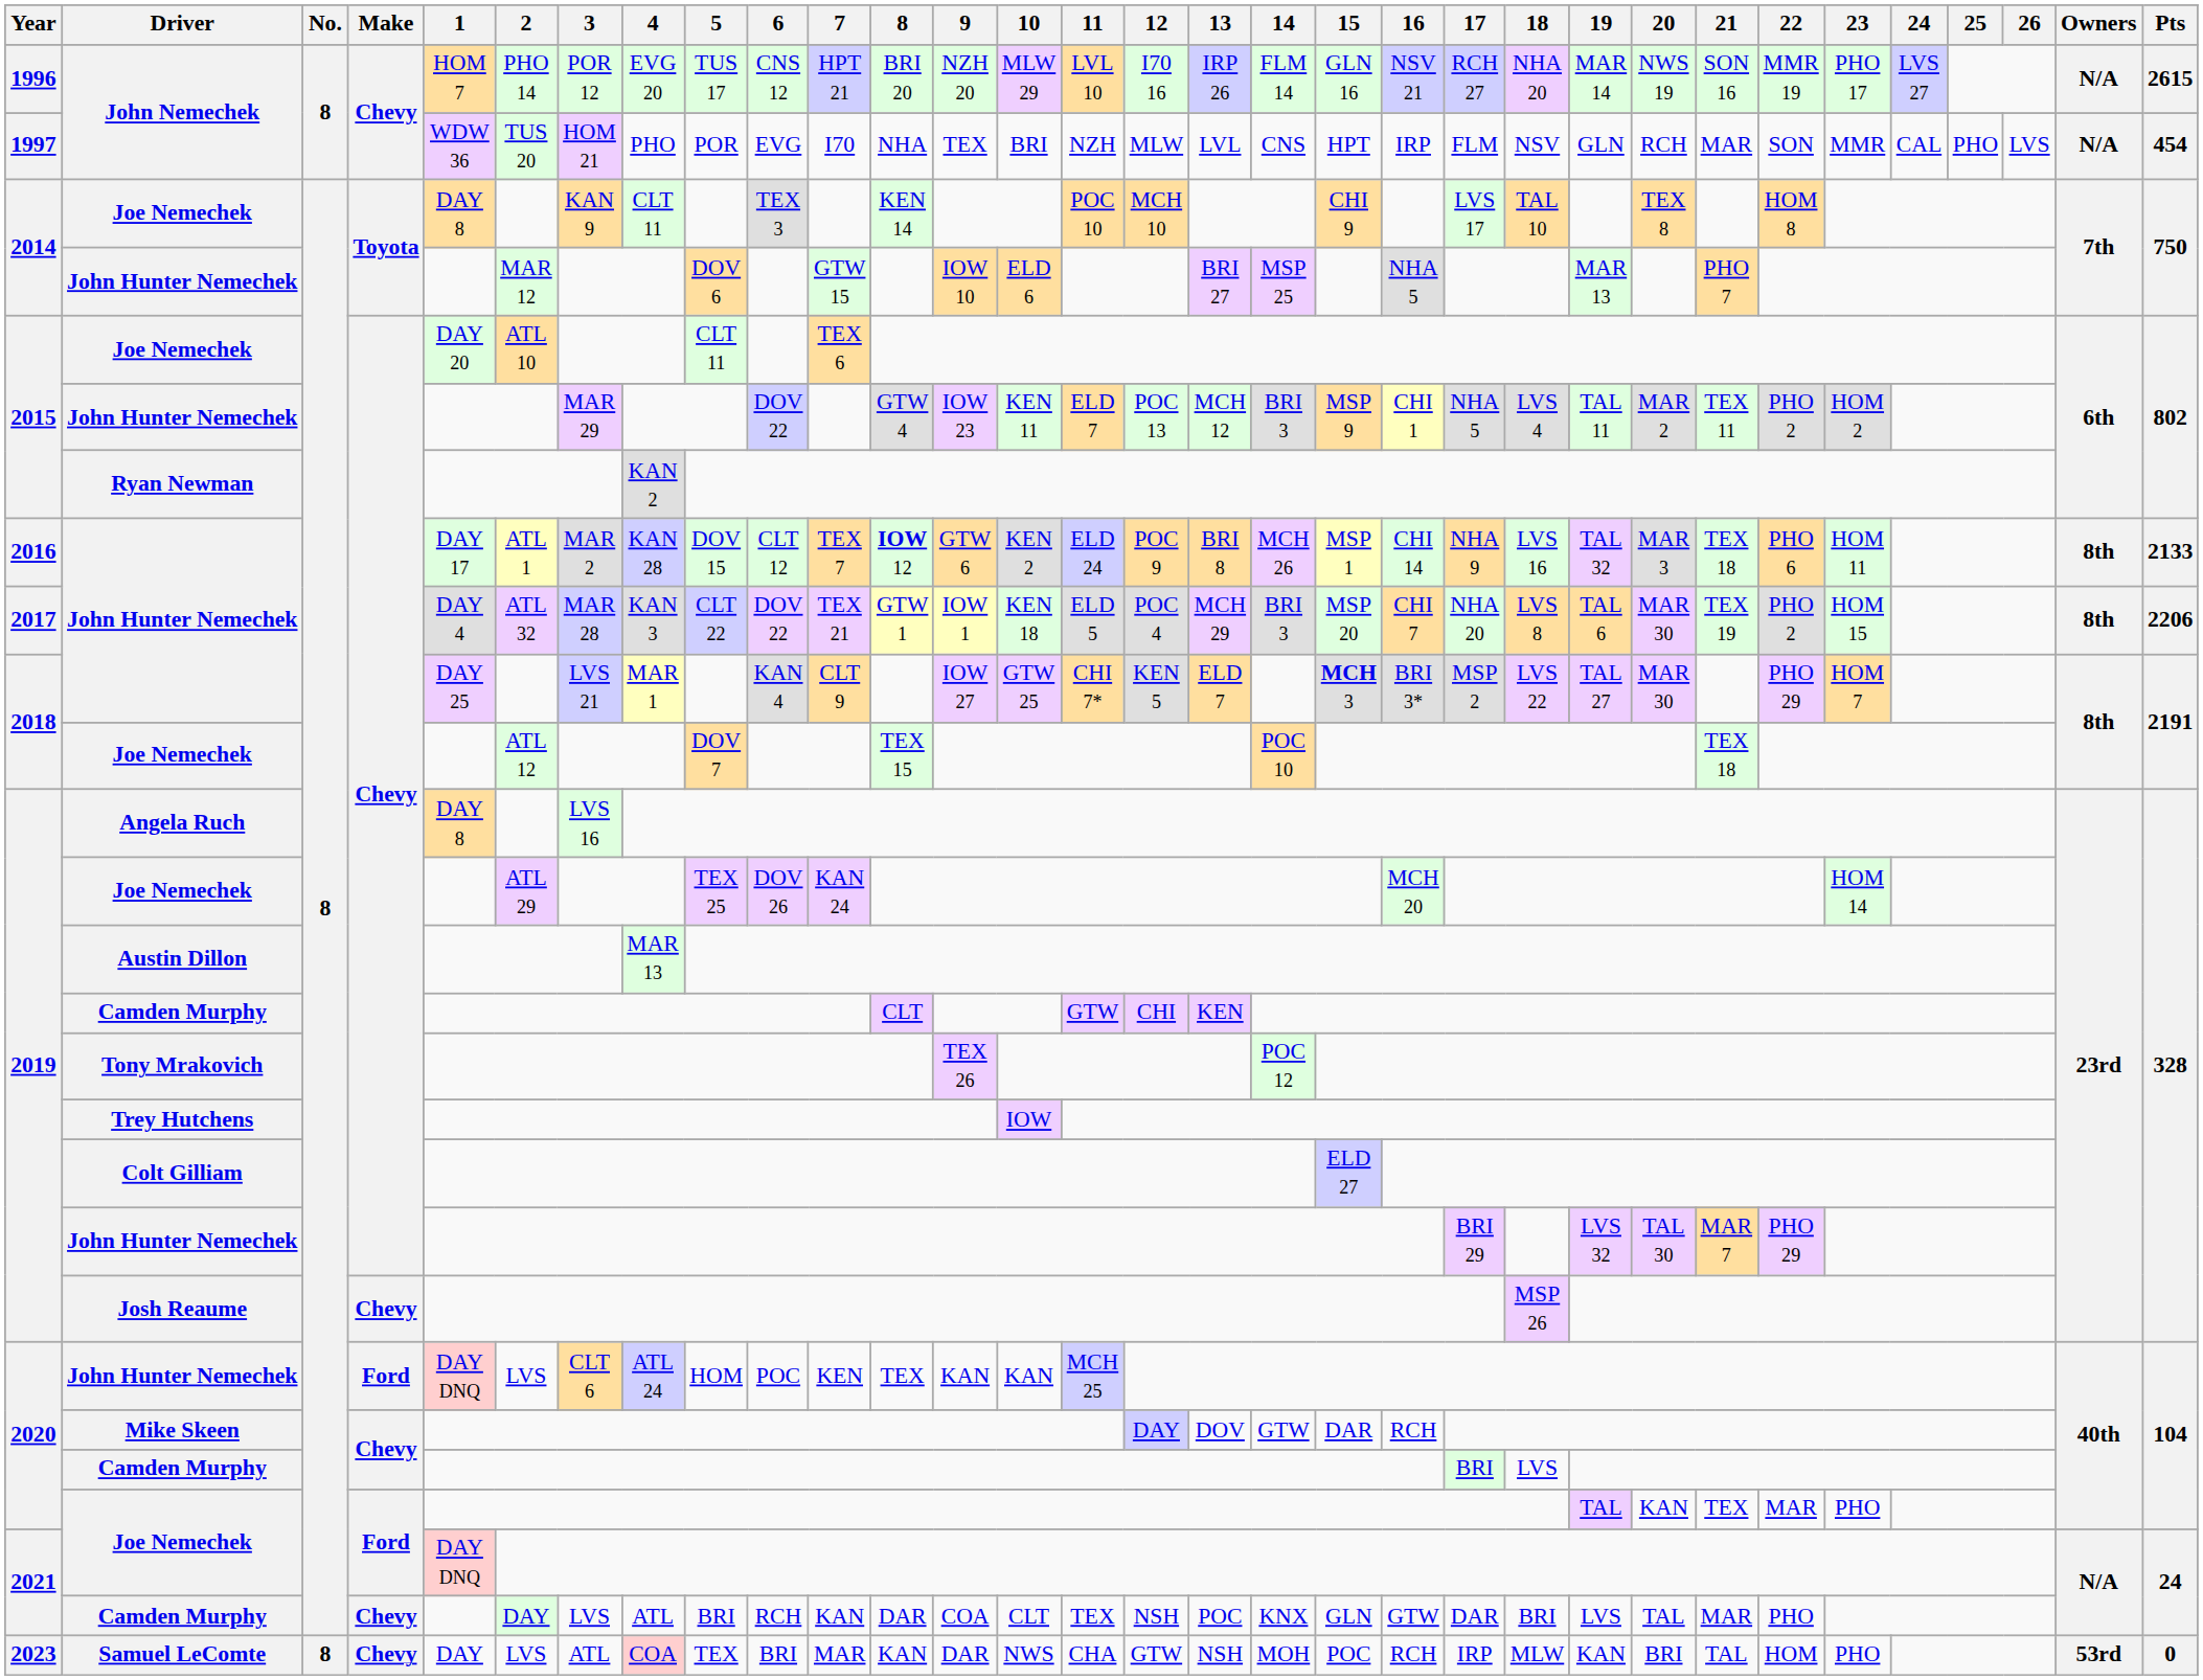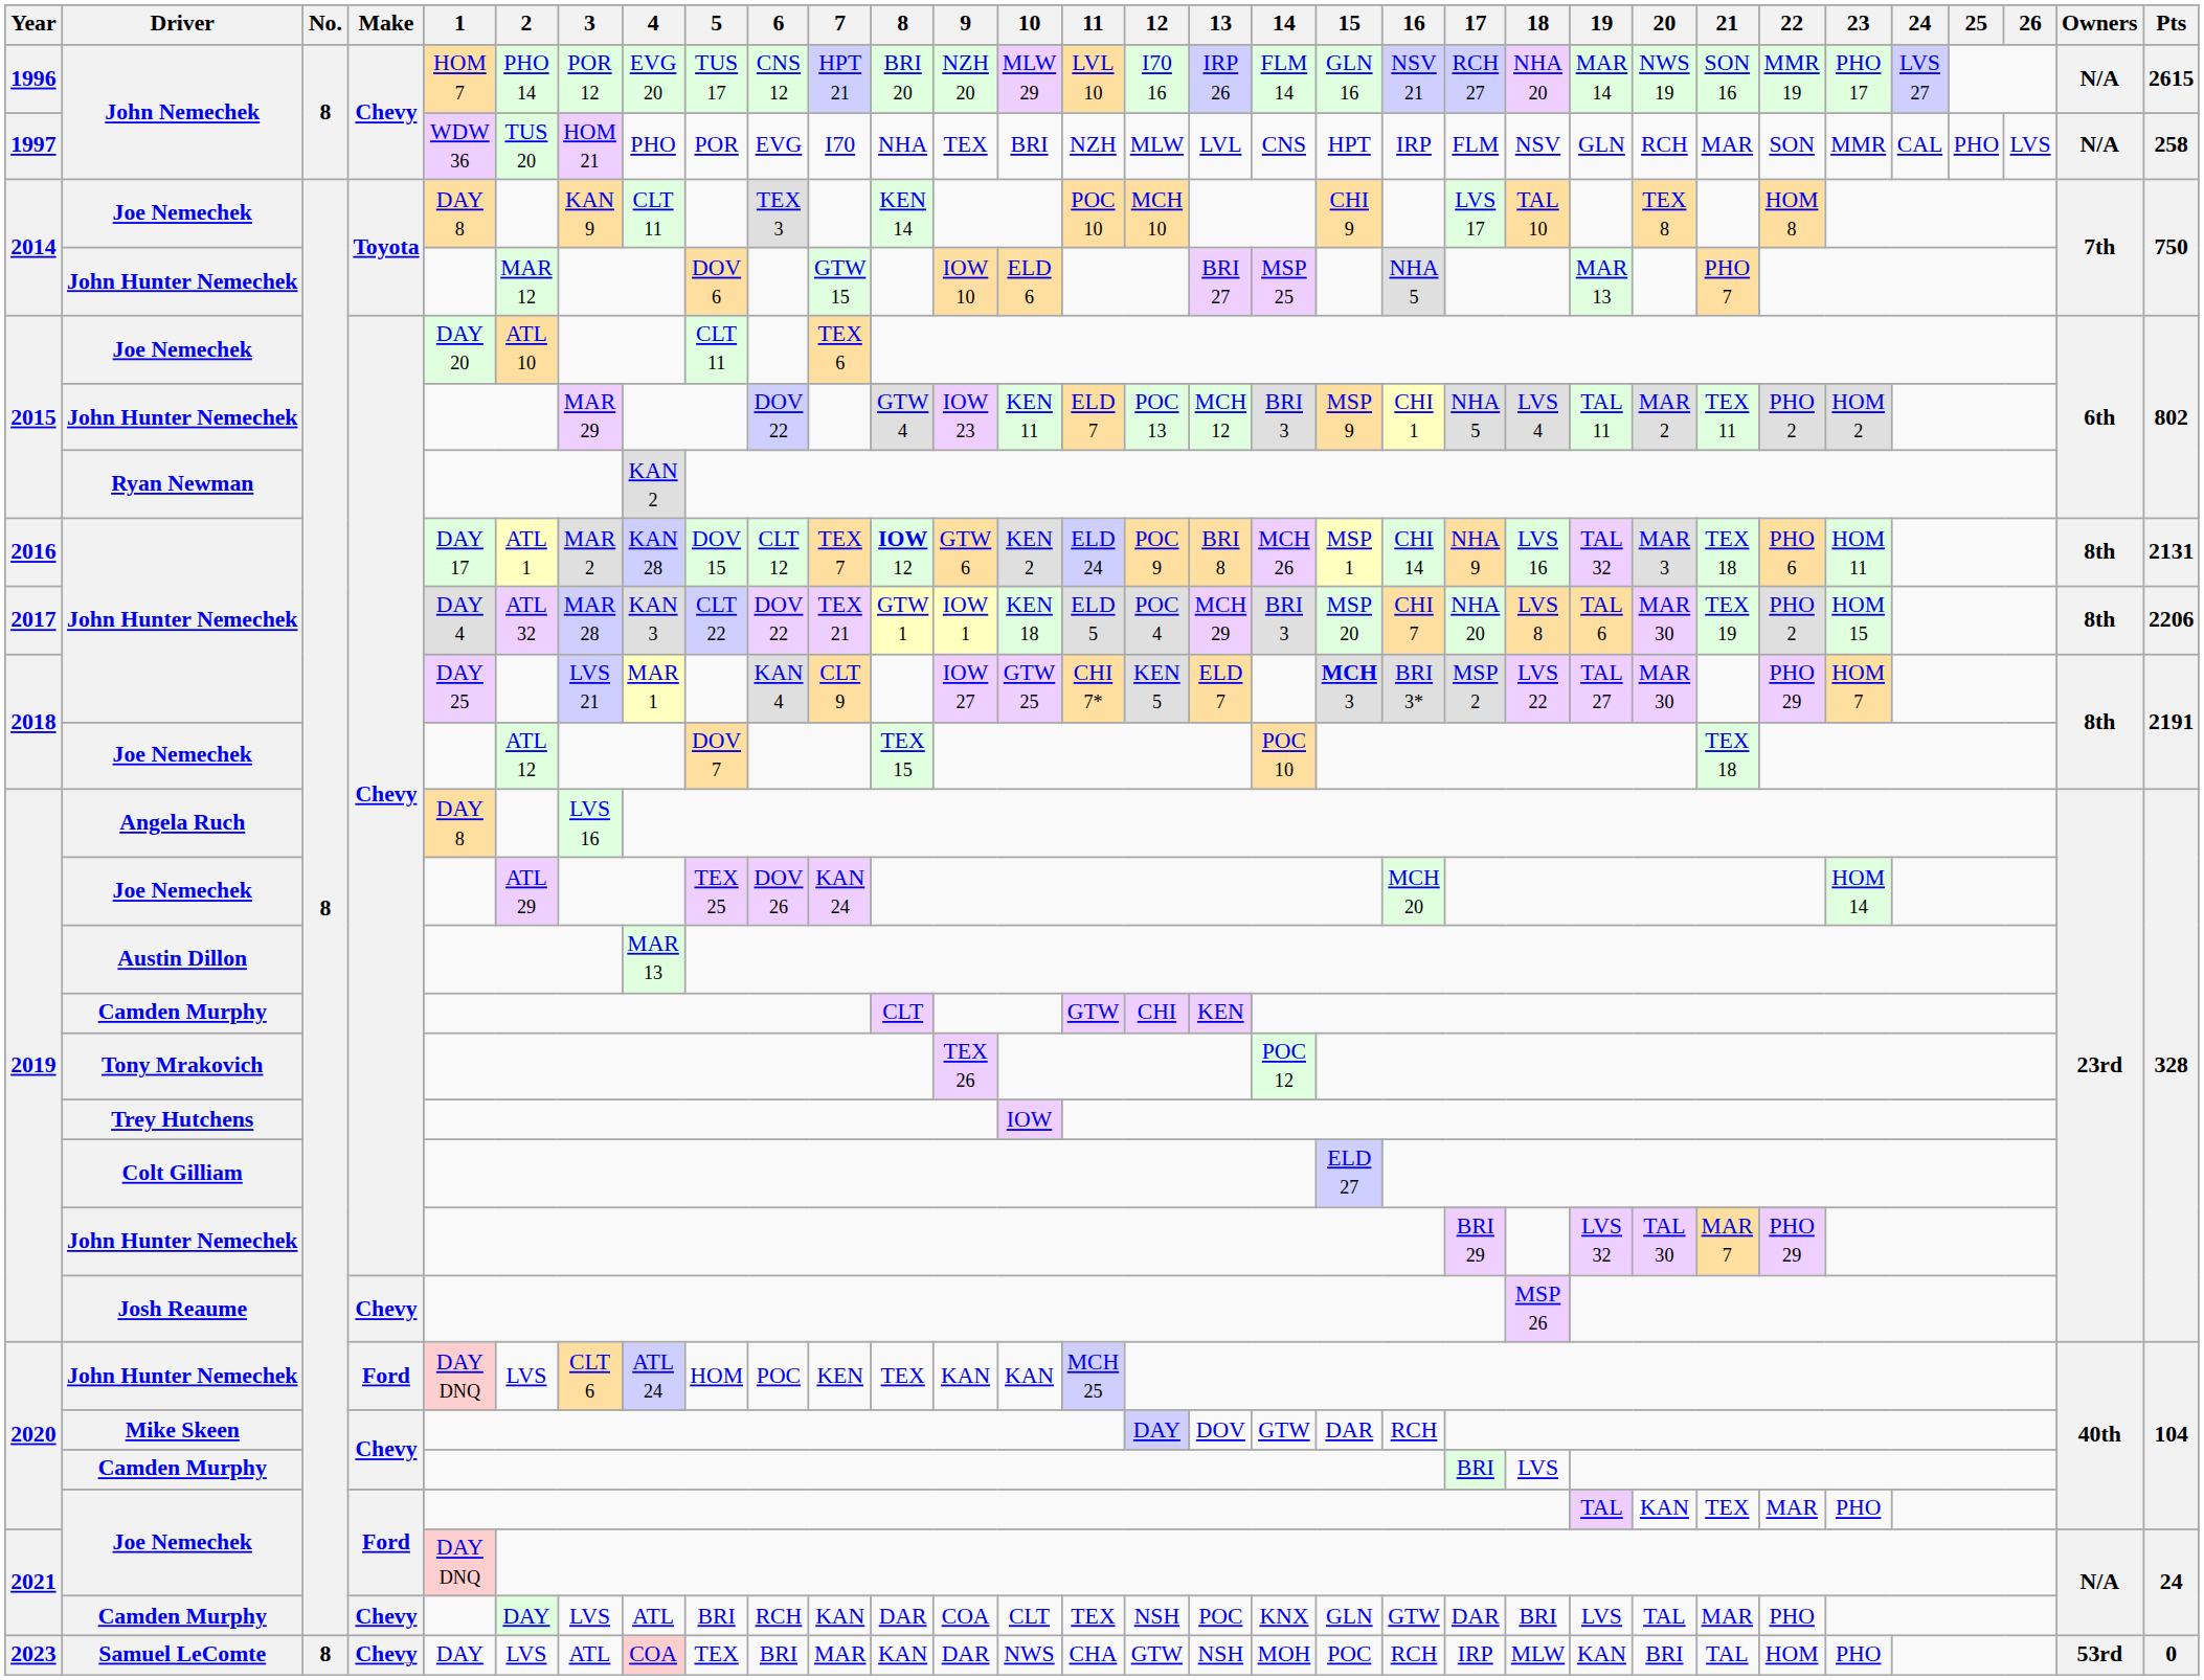1997 / John Nemechek | Pts: 454 -> 258
2016 / John Hunter Nemechek | Pts: 2133 -> 2131
